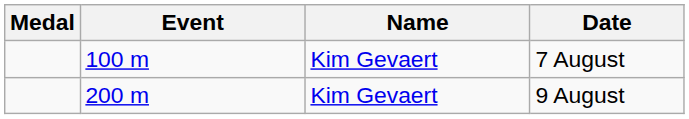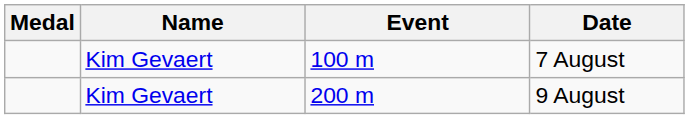columns swapped: Name <-> Event
